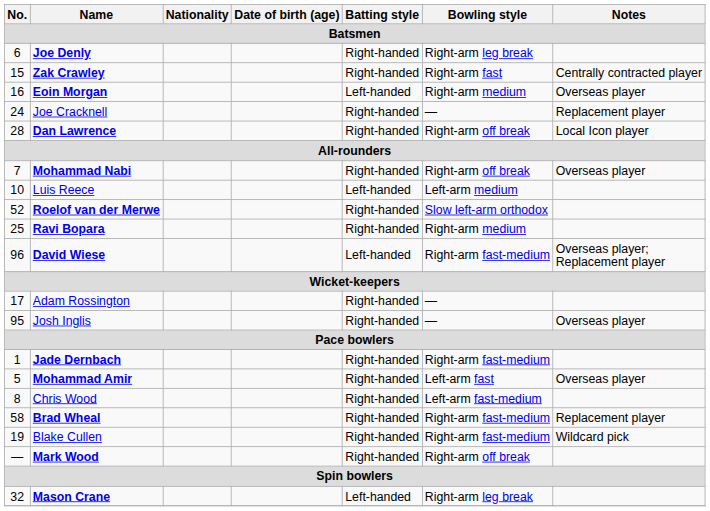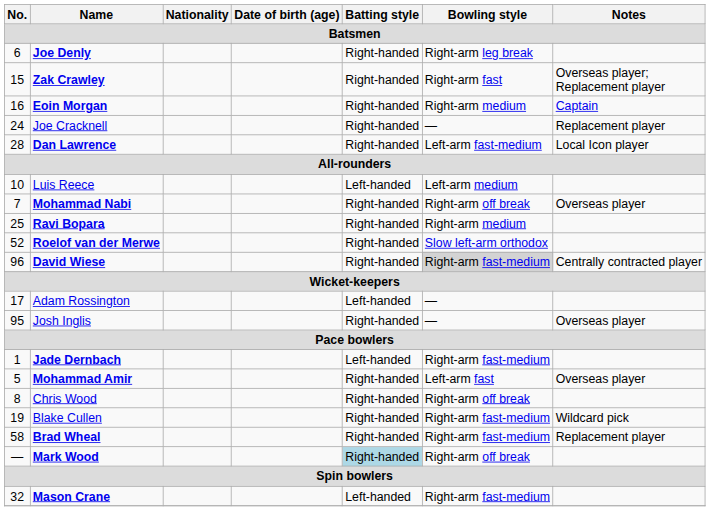Zak Crawley | Notes: Centrally contracted player -> Overseas player; Replacement player
Eoin Morgan | Batting style: Left-handed -> Right-handed
Eoin Morgan | Notes: Overseas player -> Captain
Dan Lawrence | Bowling style: Right-arm off break -> Left-arm fast-medium
rows swapped: Mohammad Nabi <-> Luis Reece
rows swapped: Ravi Bopara <-> Roelof van der Merwe
David Wiese | Batting style: Left-handed -> Right-handed
David Wiese | Bowling style: no background -> lightgrey background
David Wiese | Notes: Overseas player; Replacement player -> Centrally contracted player
Adam Rossington | Batting style: Right-handed -> Left-handed
Jade Dernbach | Batting style: Right-handed -> Left-handed
Chris Wood | Bowling style: Left-arm fast-medium -> Right-arm off break
rows swapped: Blake Cullen <-> Brad Wheal
Mark Wood | Batting style: no background -> lightblue background
Mason Crane | Bowling style: Right-arm leg break -> Right-arm fast-medium
